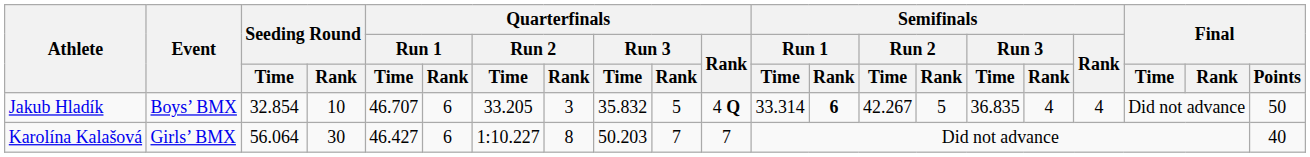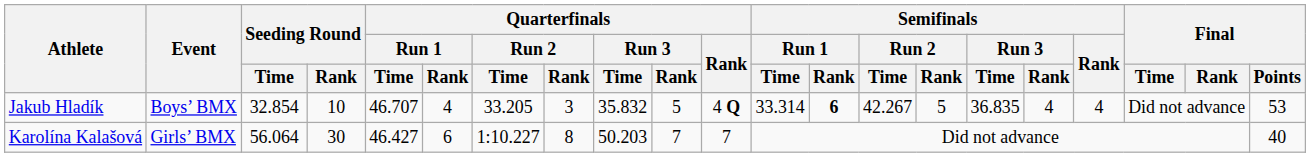Jakub Hladík | Quarterfinals / Run 1 / Rank: 6 -> 4
Jakub Hladík | Final / Points: 50 -> 53
